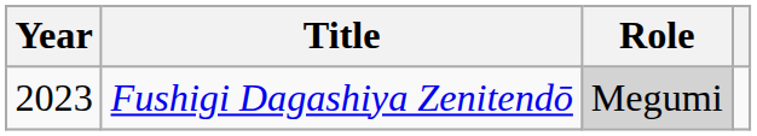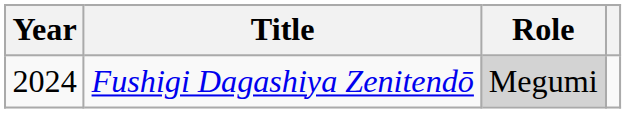Fushigi Dagashiya Zenitendō | Year: 2023 -> 2024
